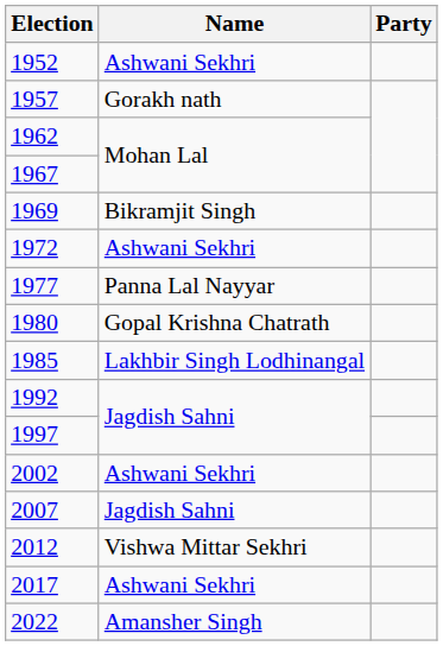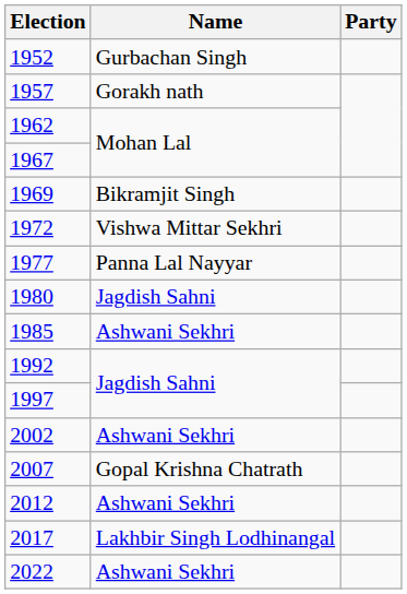1952 | Name: Ashwani Sekhri -> Gurbachan Singh
1972 | Name: Ashwani Sekhri -> Vishwa Mittar Sekhri
1980 | Name: Gopal Krishna Chatrath -> Jagdish Sahni
1985 | Name: Lakhbir Singh Lodhinangal -> Ashwani Sekhri
2007 | Name: Jagdish Sahni -> Gopal Krishna Chatrath
2012 | Name: Vishwa Mittar Sekhri -> Ashwani Sekhri
2017 | Name: Ashwani Sekhri -> Lakhbir Singh Lodhinangal
2022 | Name: Amansher Singh -> Ashwani Sekhri
